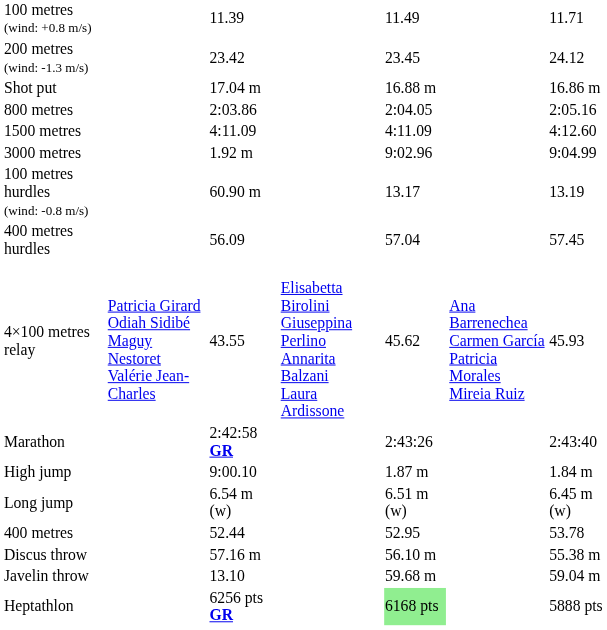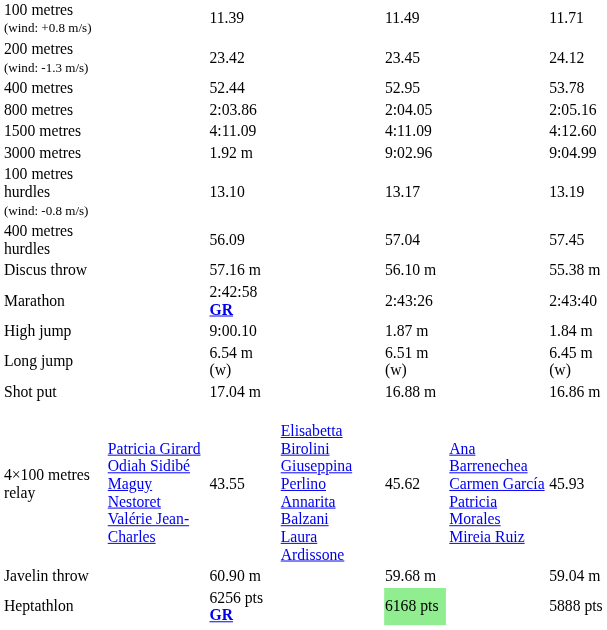rows swapped: 400 metres <-> Shot put
100 metres hurdles (wind: -0.8 m/s) | column 3: 60.90 m -> 13.10
rows swapped: 4×100 metres relay <-> Discus throw
Javelin throw | column 3: 13.10 -> 60.90 m
